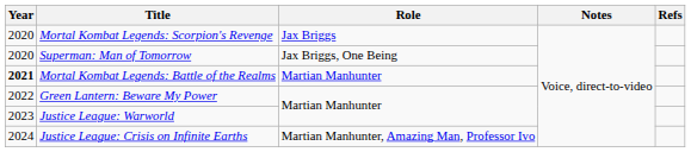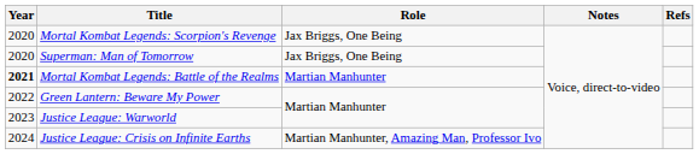Mortal Kombat Legends: Scorpion's Revenge | Role: Jax Briggs -> Jax Briggs, One Being
